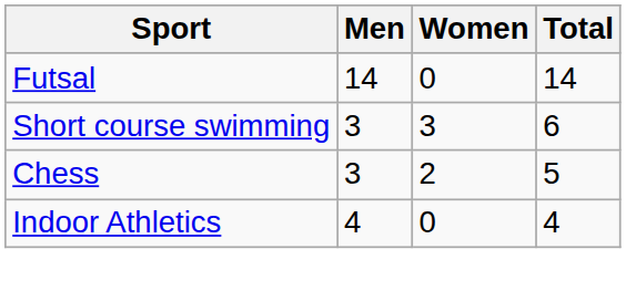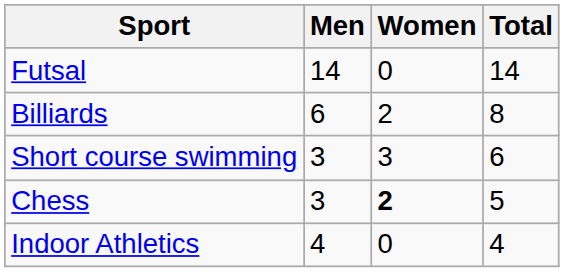+ row: Billiards | 6 | 2 | 8
Chess | Women: normal -> bold
